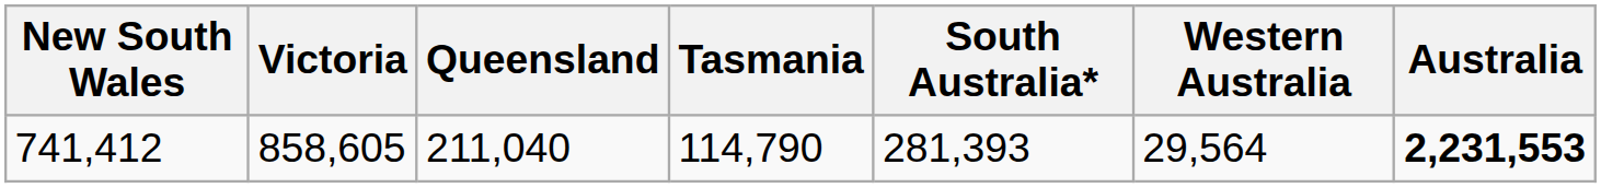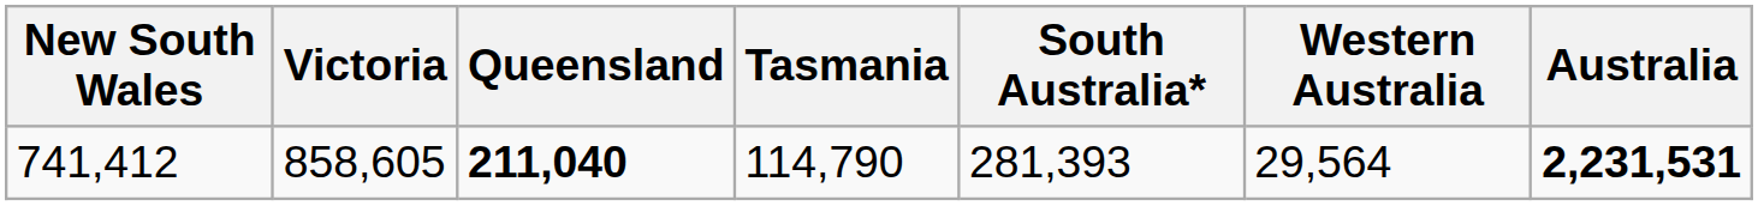741,412 | Queensland: normal -> bold
741,412 | Australia: 2,231,553 -> 2,231,531
